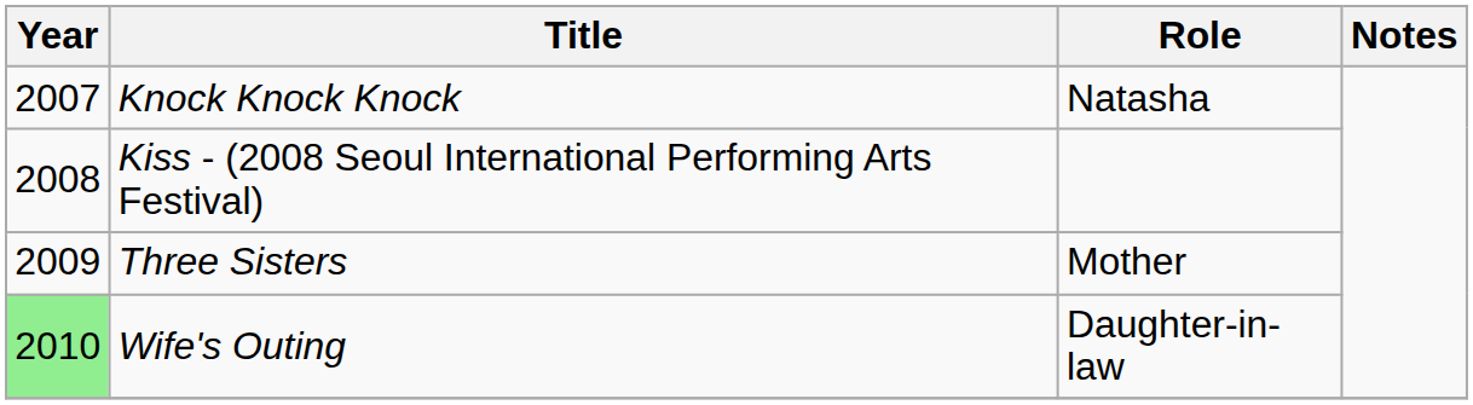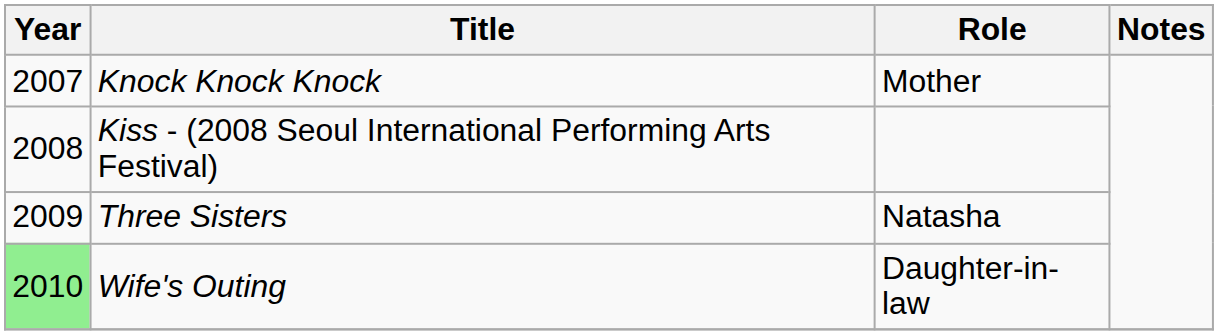Knock Knock Knock | Role: Natasha -> Mother
Three Sisters | Role: Mother -> Natasha
